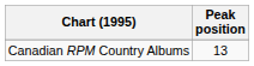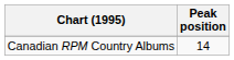Canadian RPM Country Albums | Peak position: 13 -> 14
